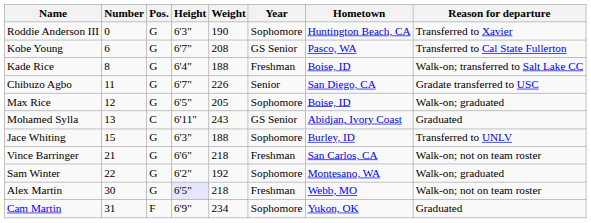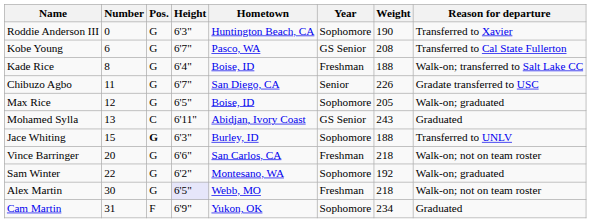columns swapped: Weight <-> Hometown
Jace Whiting | Pos.: normal -> bold
Vince Barringer | Number: 21 -> 20
